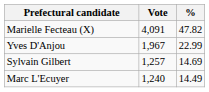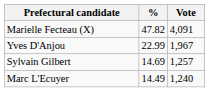columns swapped: Vote <-> %
